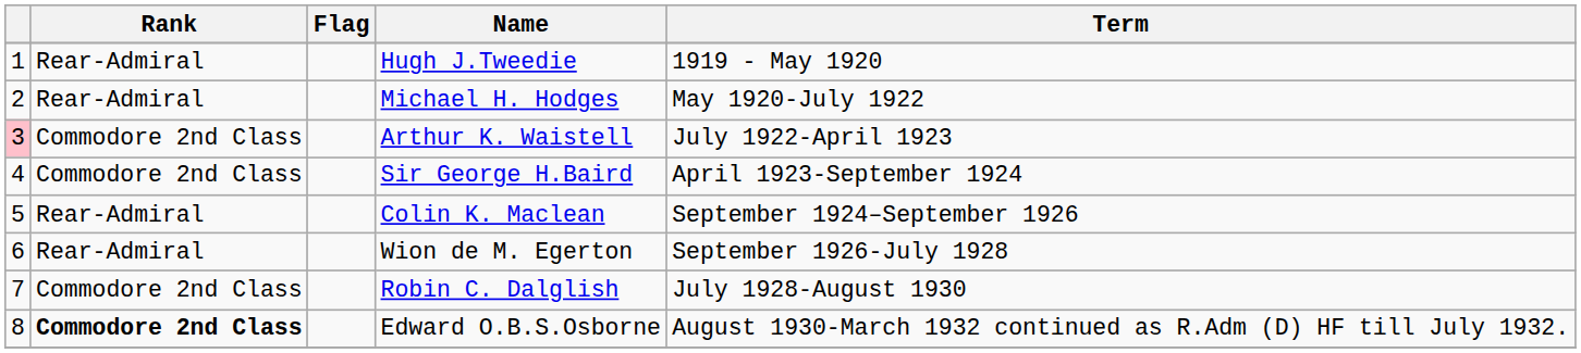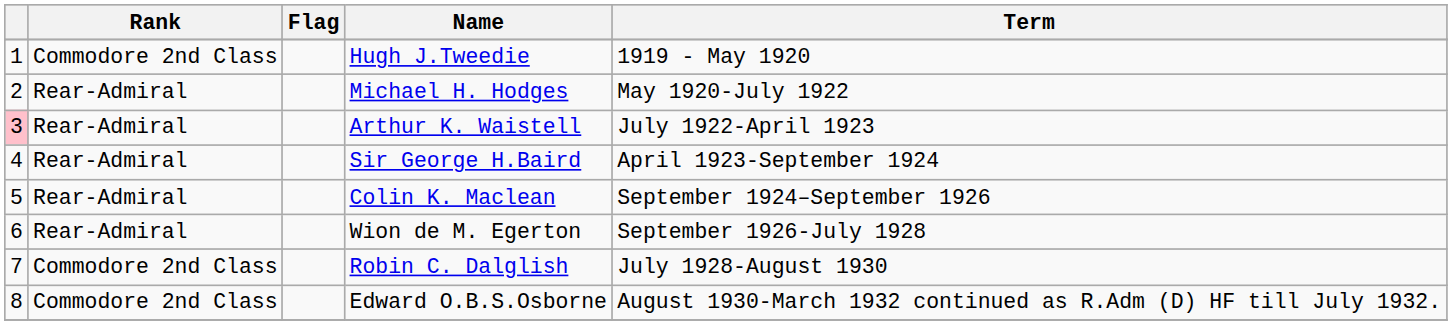Hugh J.Tweedie | Rank: Rear-Admiral -> Commodore 2nd Class
Arthur K. Waistell | Rank: Commodore 2nd Class -> Rear-Admiral
Sir George H.Baird | Rank: Commodore 2nd Class -> Rear-Admiral
Edward O.B.S.Osborne | Rank: bold -> normal
